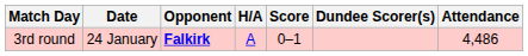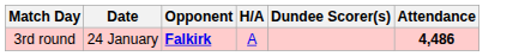- column: Score | 0–1
3rd round | Attendance: normal -> bold
